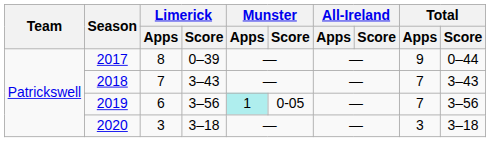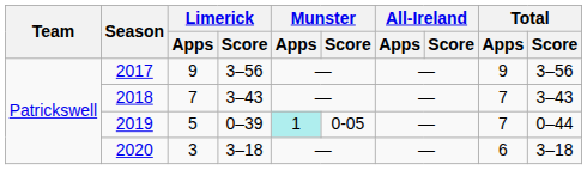2017 | Limerick / Apps: 8 -> 9
2017 | Limerick / Score: 0–39 -> 3–56
2017 | Total / Score: 0–44 -> 3–56
2019 | Limerick / Apps: 6 -> 5
2019 | Limerick / Score: 3–56 -> 0–39
2019 | Total / Score: 3–56 -> 0–44
2020 | Total / Apps: 3 -> 6
